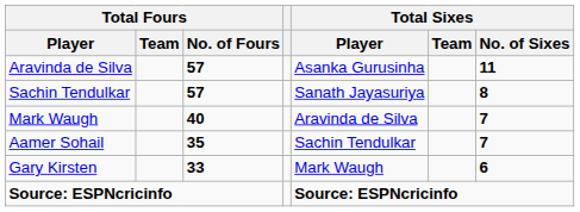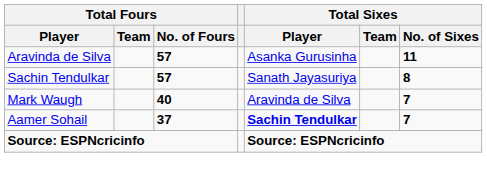Aamer Sohail | Total Fours / No. of Fours: 35 -> 37
Aamer Sohail | Total Sixes / Player: normal -> bold
- row: Gary Kirsten | 33 | Mark Waugh | 6
